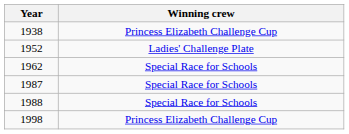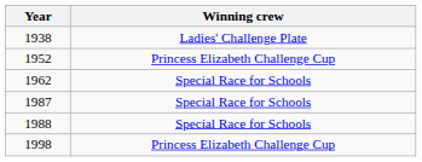1938 | Winning crew: Princess Elizabeth Challenge Cup -> Ladies' Challenge Plate
1952 | Winning crew: Ladies' Challenge Plate -> Princess Elizabeth Challenge Cup
